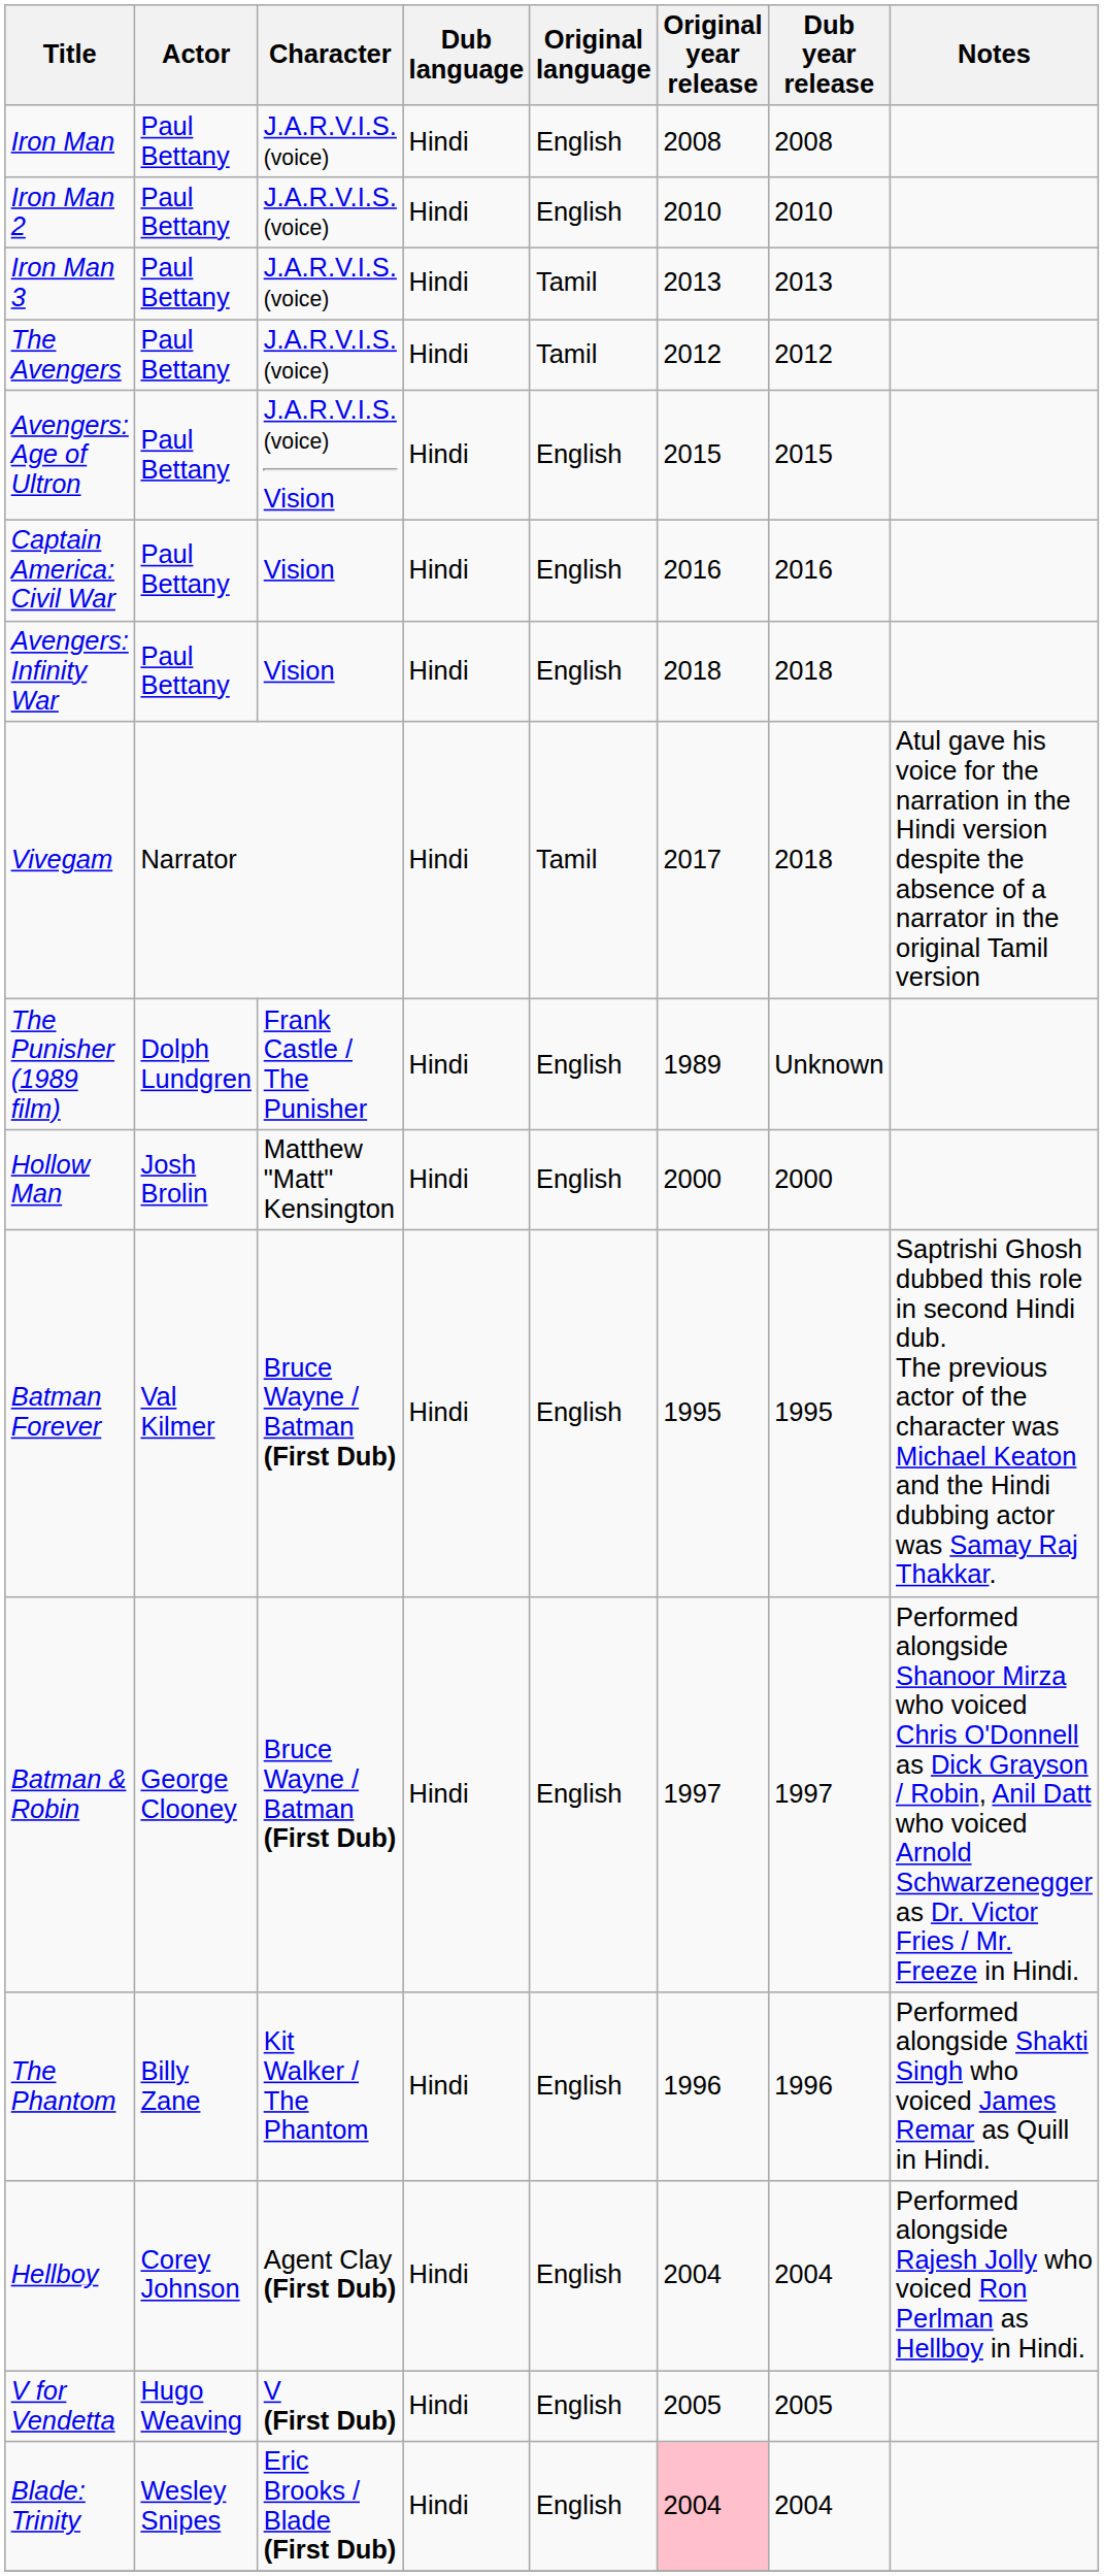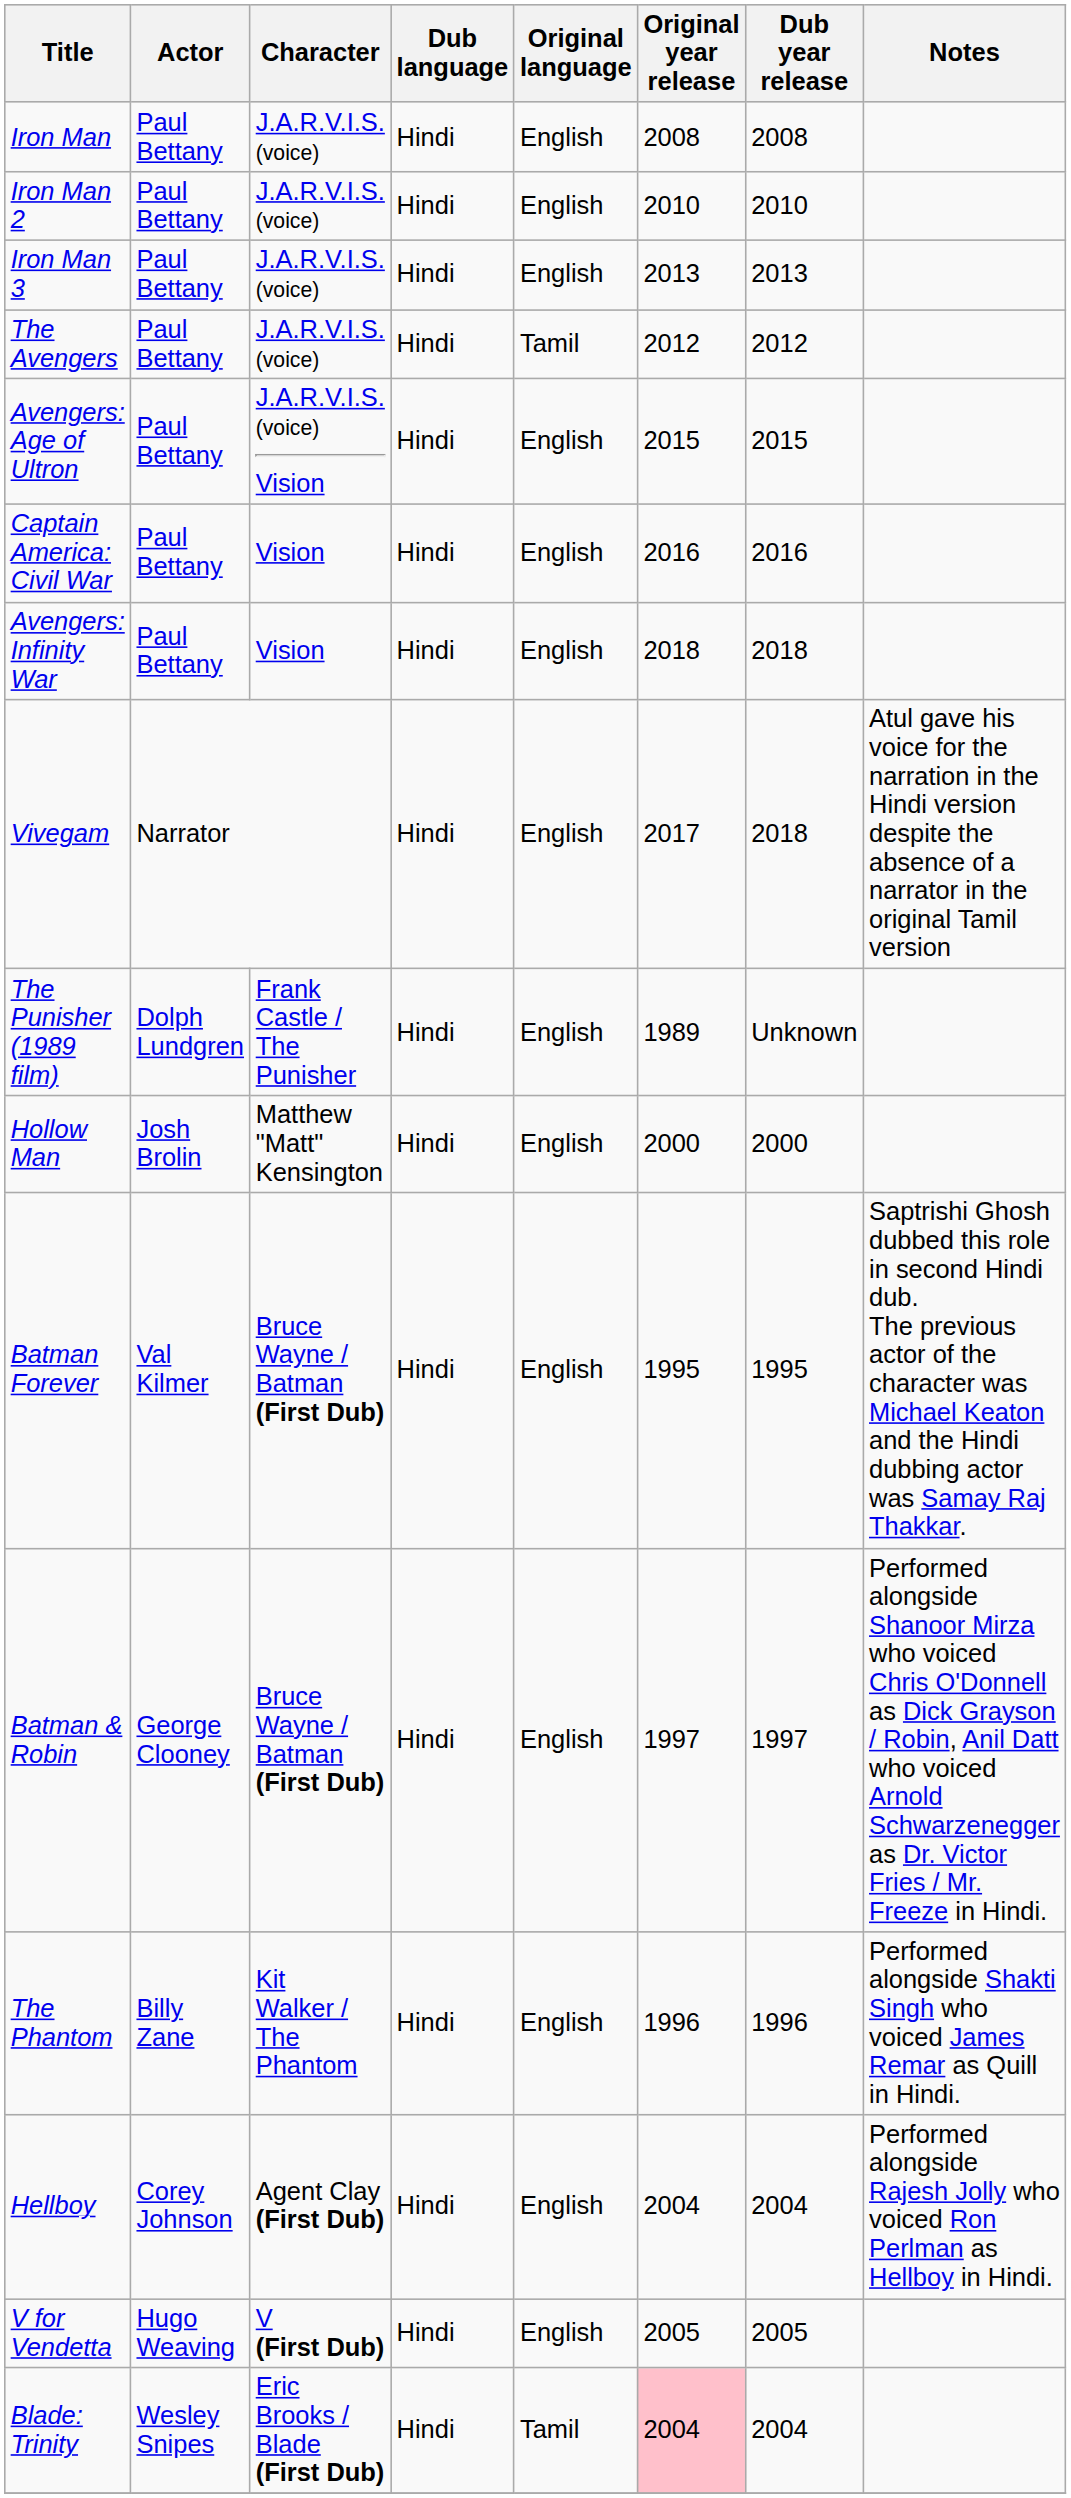Iron Man 3 | Original language: Tamil -> English
Vivegam | Original language: Tamil -> English
Blade: Trinity | Original language: English -> Tamil
